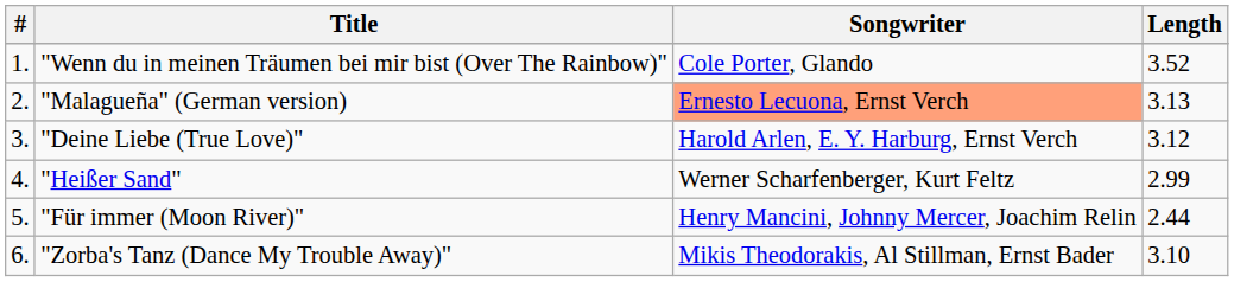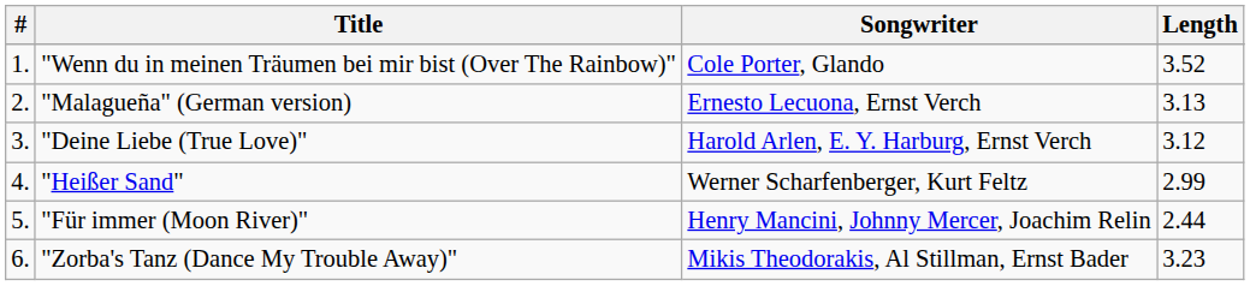"Malagueña" (German version) | Songwriter: lightsalmon background -> no background
"Zorba's Tanz (Dance My Trouble Away)" | Length: 3.10 -> 3.23
